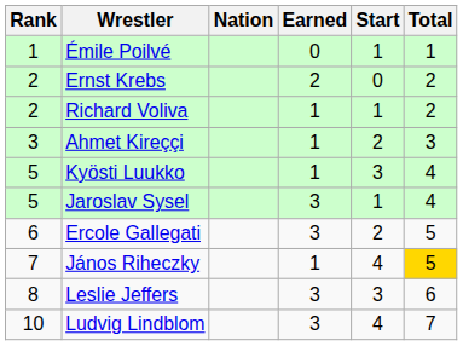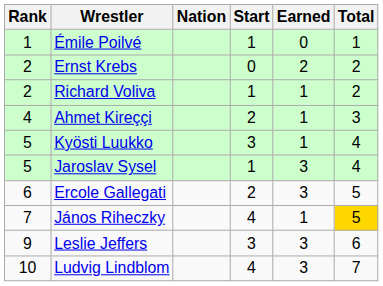columns swapped: Start <-> Earned
Ahmet Kireççi | Rank: 3 -> 4
Leslie Jeffers | Rank: 8 -> 9
